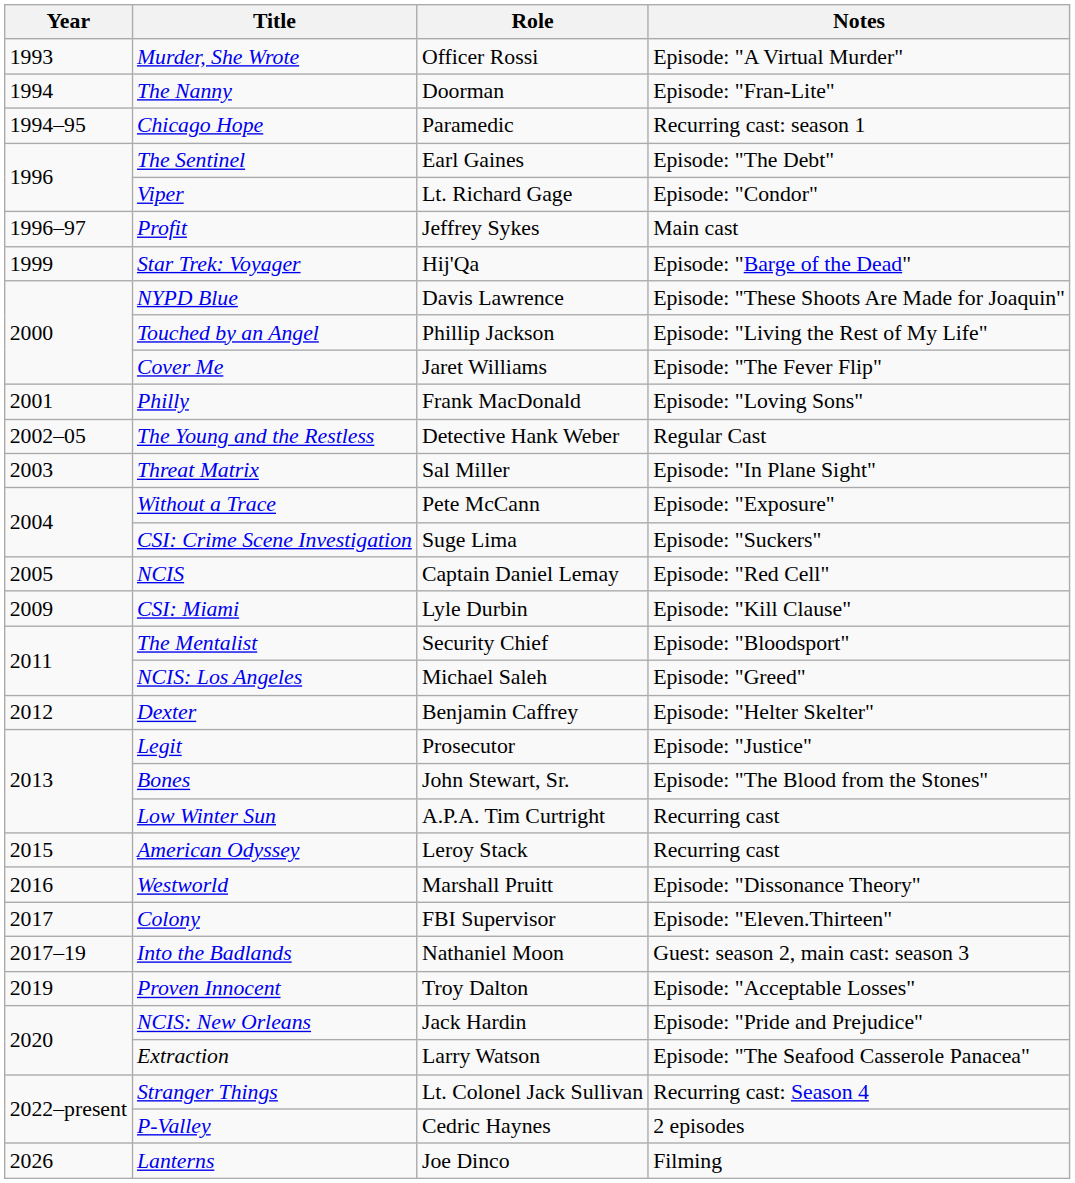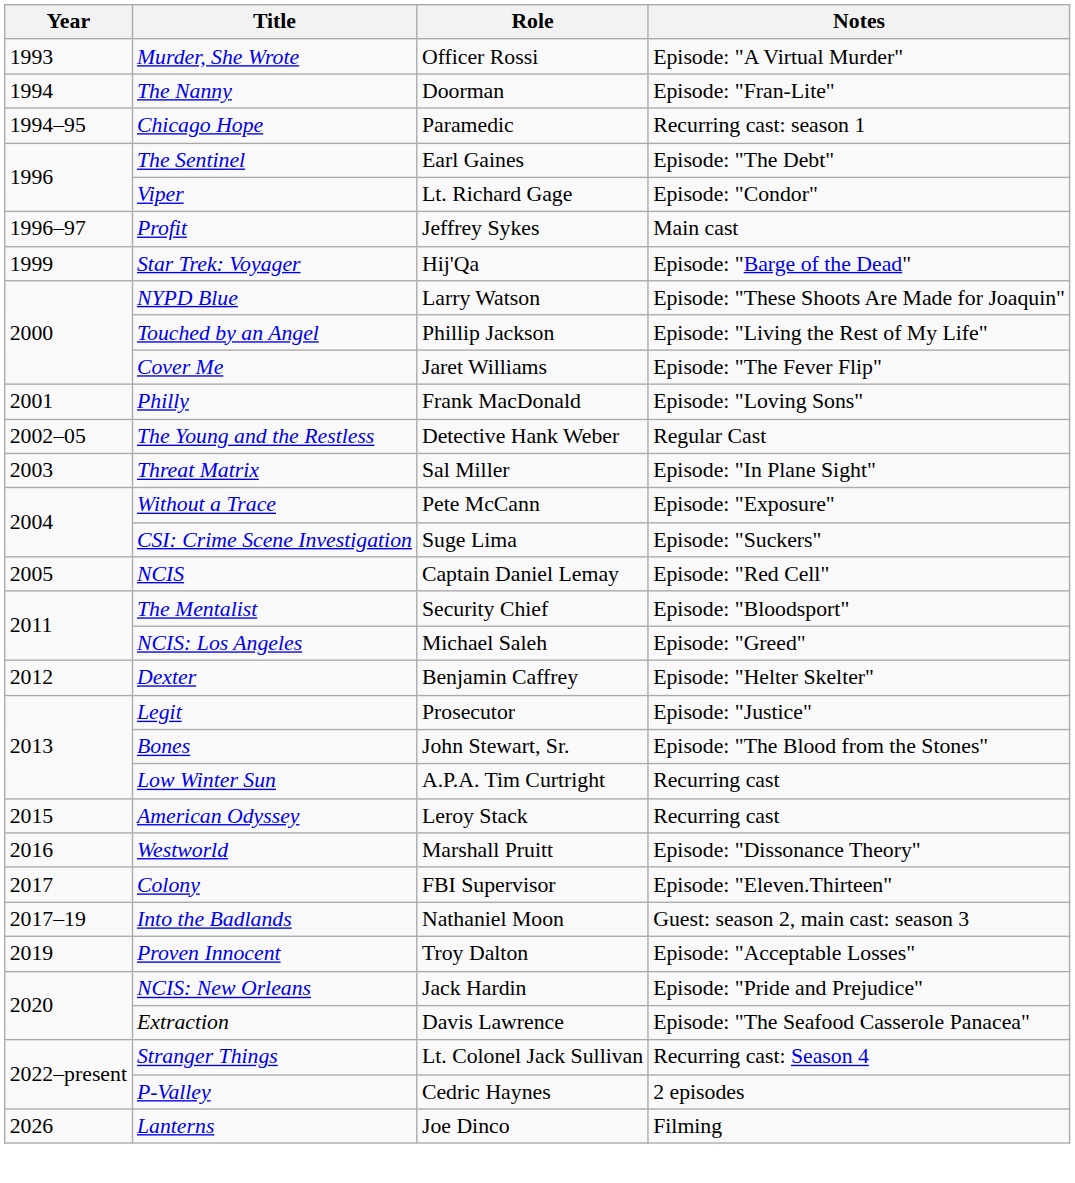NYPD Blue | Role: Davis Lawrence -> Larry Watson
- row: 2009 | CSI: Miami | Lyle Durbin | Episode: "Kill Clause"
Extraction | Role: Larry Watson -> Davis Lawrence
